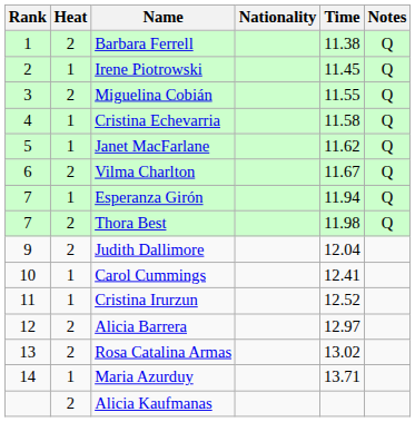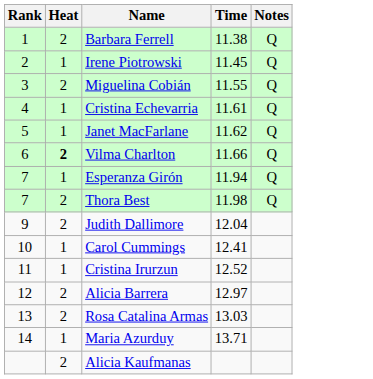- column: Nationality
Cristina Echevarria | Time: 11.58 -> 11.61
Vilma Charlton | Heat: normal -> bold
Vilma Charlton | Time: 11.67 -> 11.66
Rosa Catalina Armas | Time: 13.02 -> 13.03
